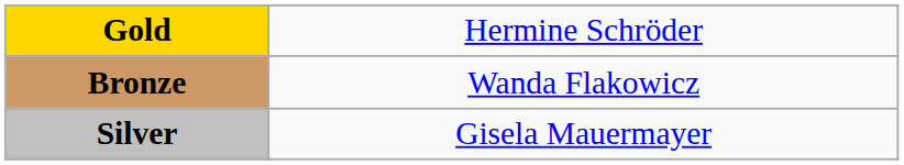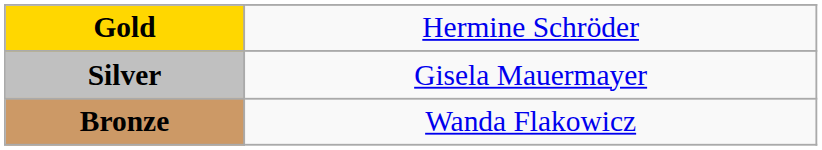rows swapped: Silver <-> Bronze
